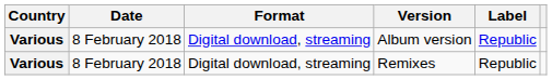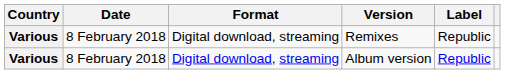rows swapped: Album version <-> Remixes
